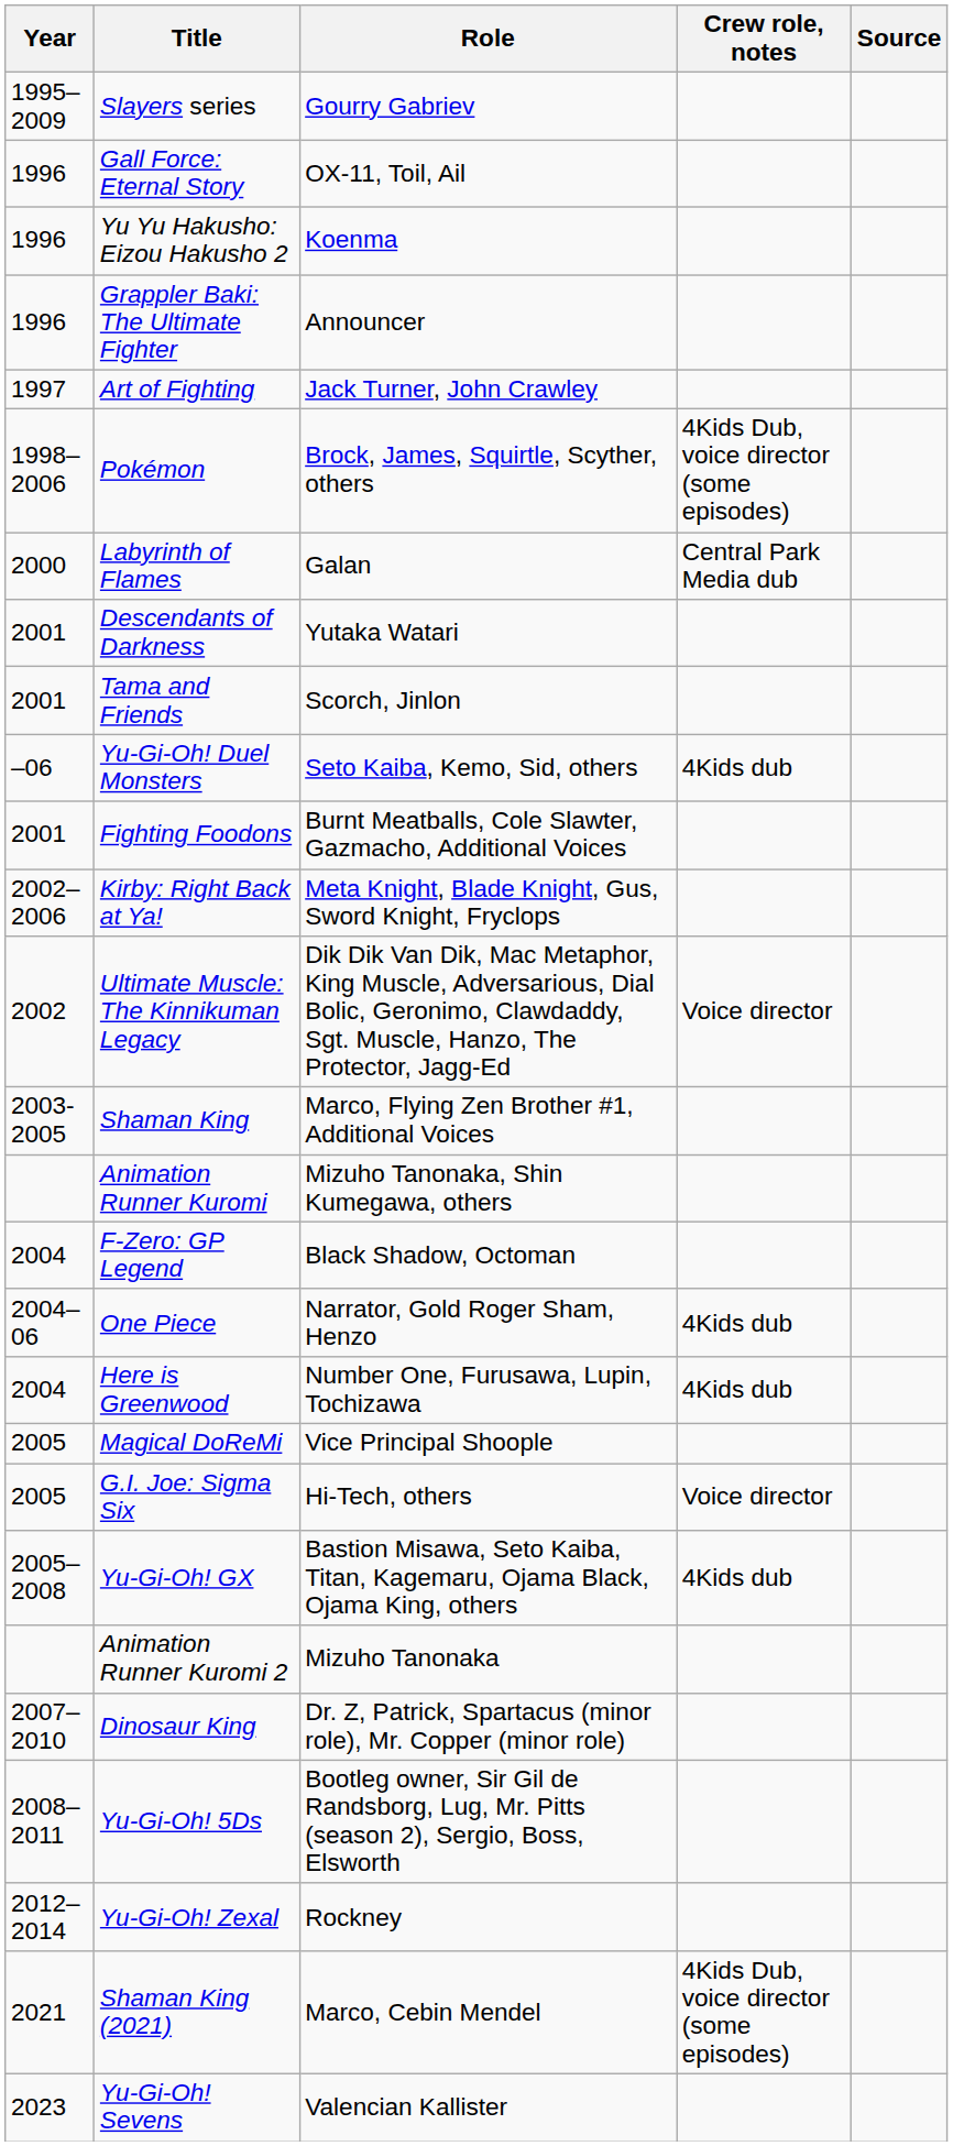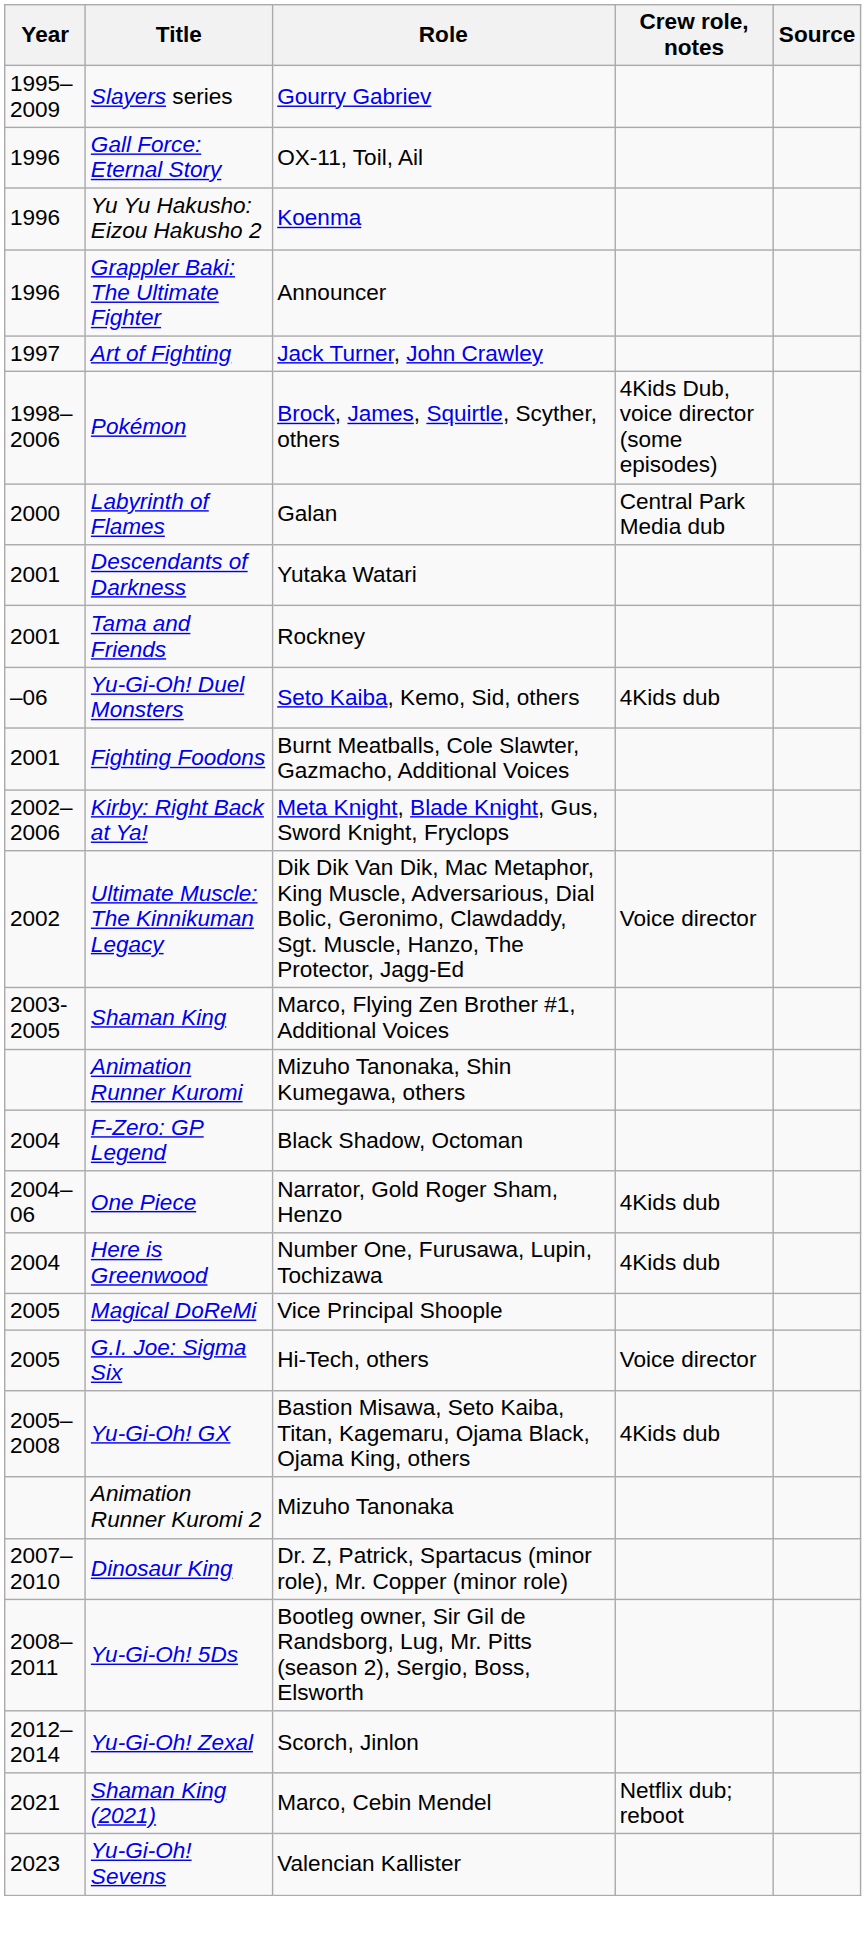Tama and Friends | Role: Scorch, Jinlon -> Rockney
Yu-Gi-Oh! Zexal | Role: Rockney -> Scorch, Jinlon
Shaman King (2021) | Crew role, notes: 4Kids Dub, voice director (some episodes) -> Netflix dub; reboot
